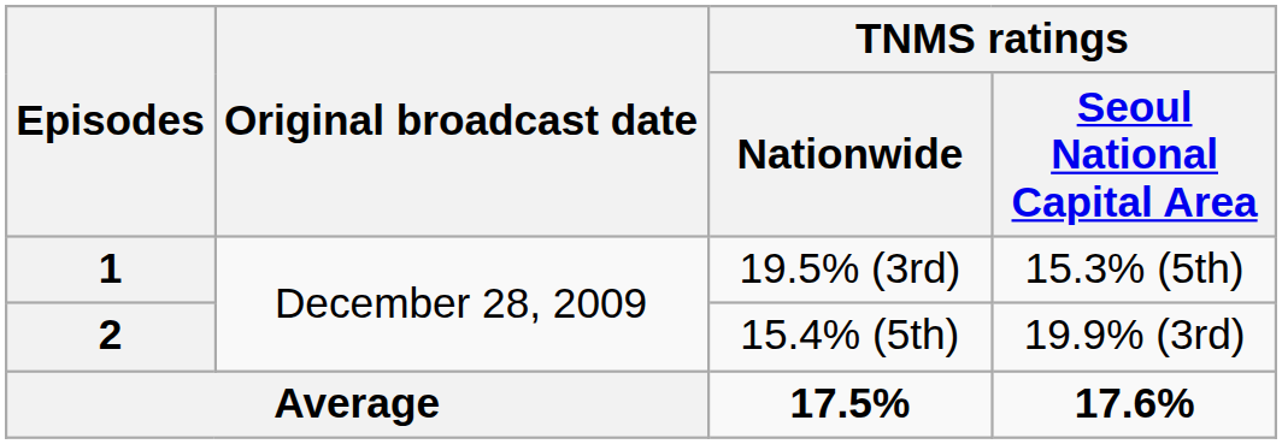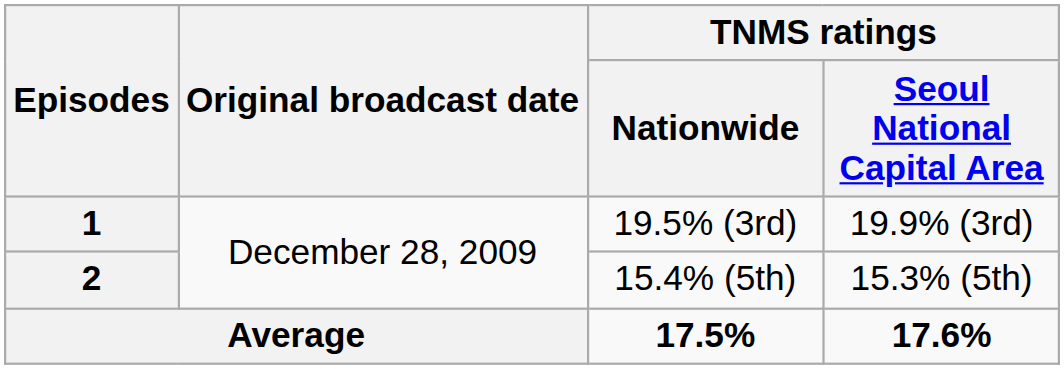1 | TNMS ratings / Seoul National Capital Area: 15.3% (5th) -> 19.9% (3rd)
2 | TNMS ratings / Seoul National Capital Area: 19.9% (3rd) -> 15.3% (5th)
